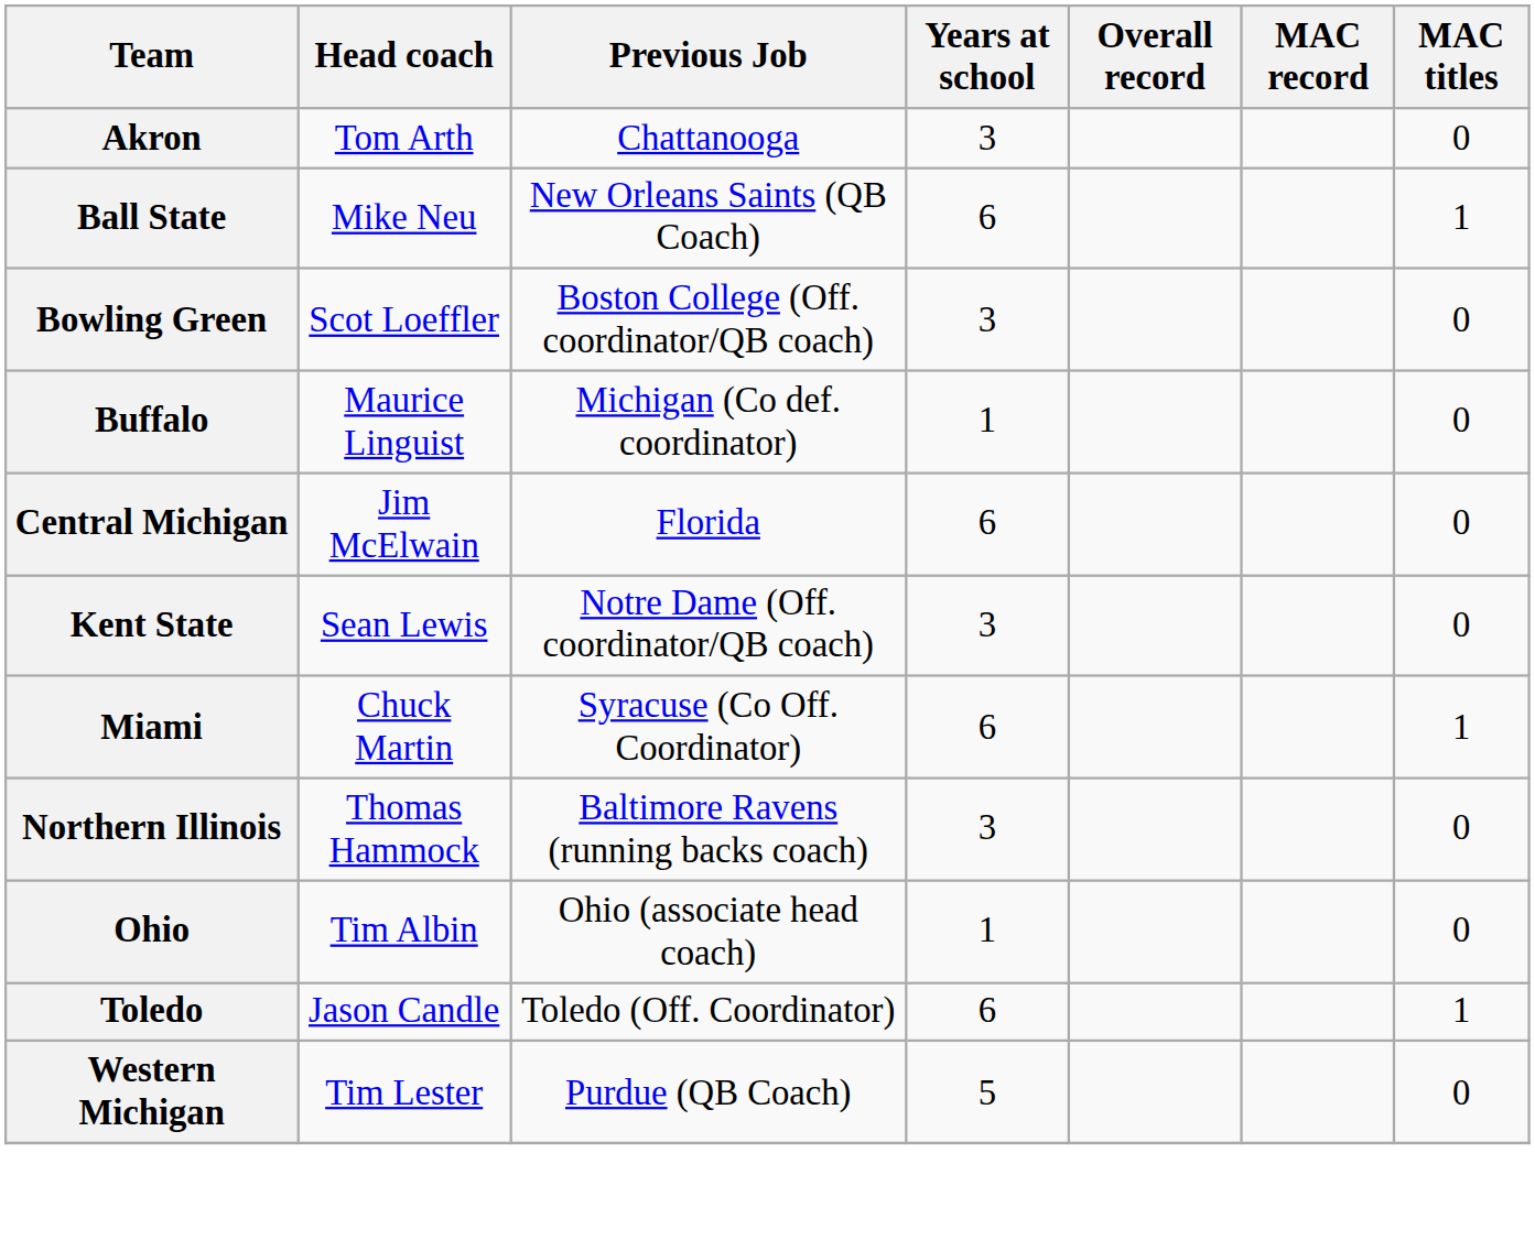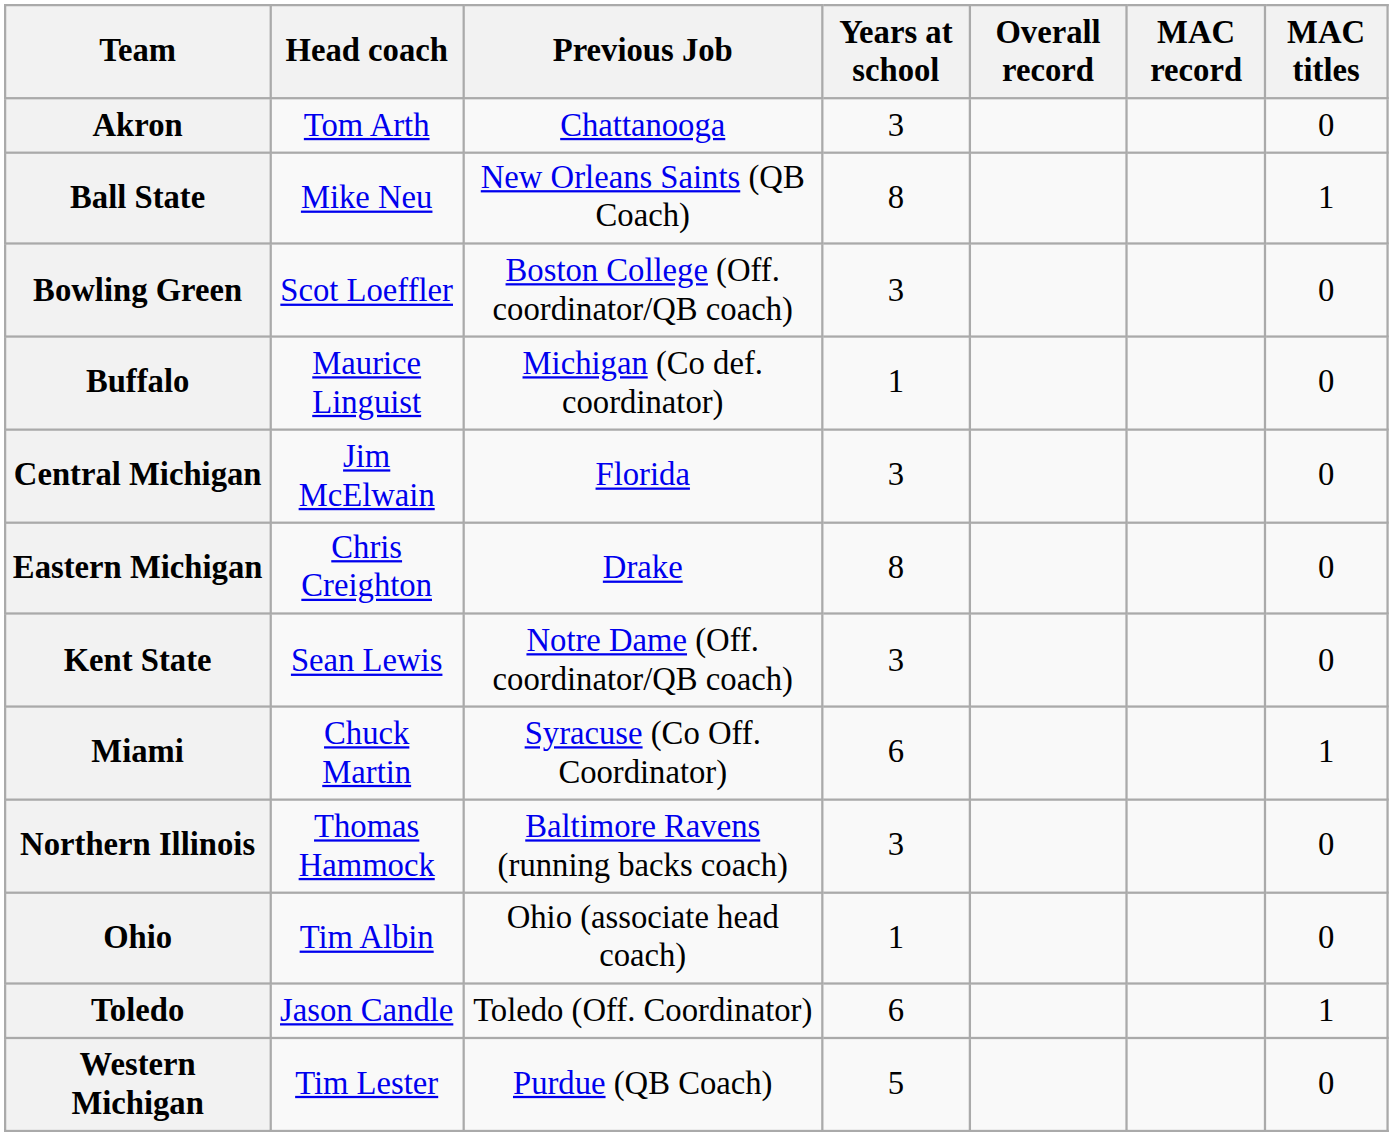Ball State | Years at school: 6 -> 8
Central Michigan | Years at school: 6 -> 3
+ row: Eastern Michigan | Chris Creighton | Drake | 8 | 0
